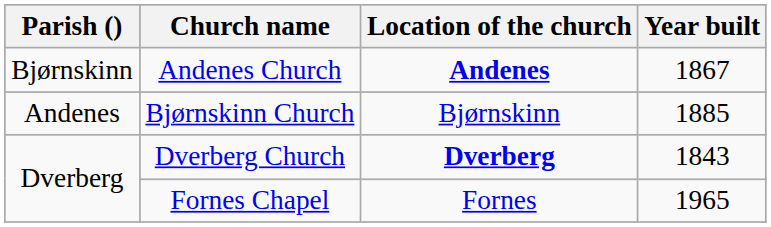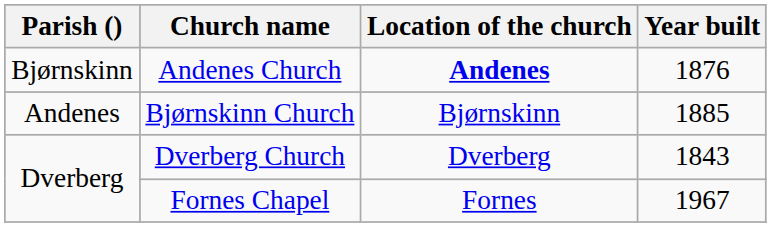Andenes Church | Year built: 1867 -> 1876
Dverberg Church | Location of the church: bold -> normal
Fornes Chapel | Year built: 1965 -> 1967
